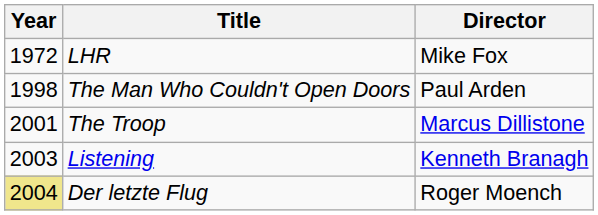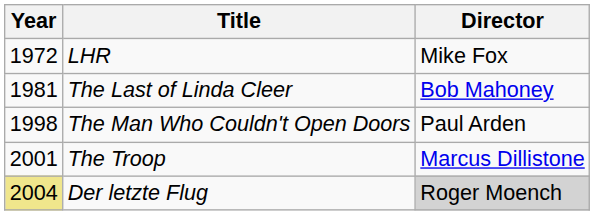+ row: 1981 | The Last of Linda Cleer | Bob Mahoney
- row: 2003 | Listening | Kenneth Branagh
Der letzte Flug | Director: no background -> lightgrey background
